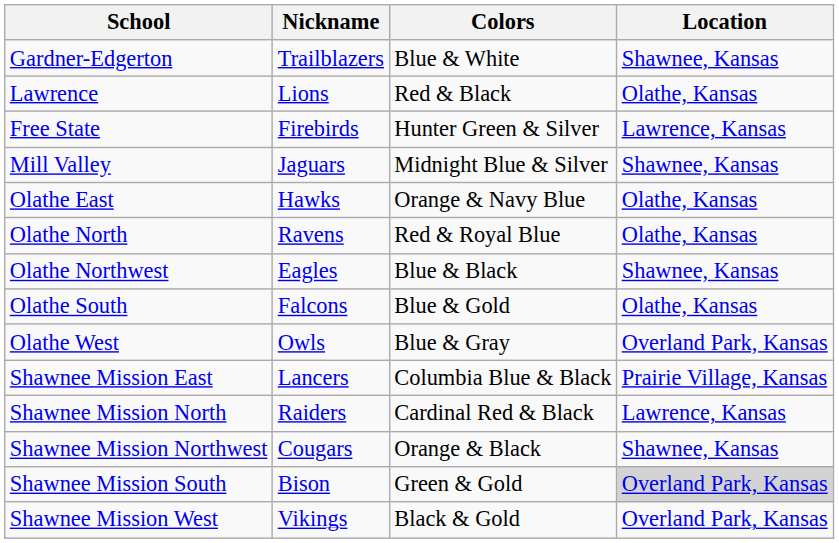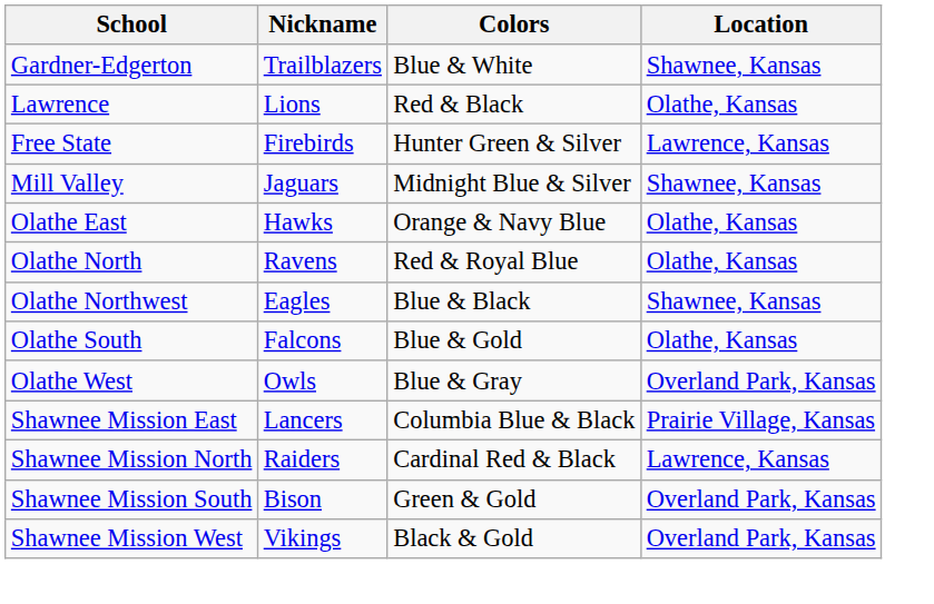- row: Shawnee Mission Northwest | Cougars | Orange & Black | Shawnee, Kansas
Shawnee Mission South | Location: lightgrey background -> no background
